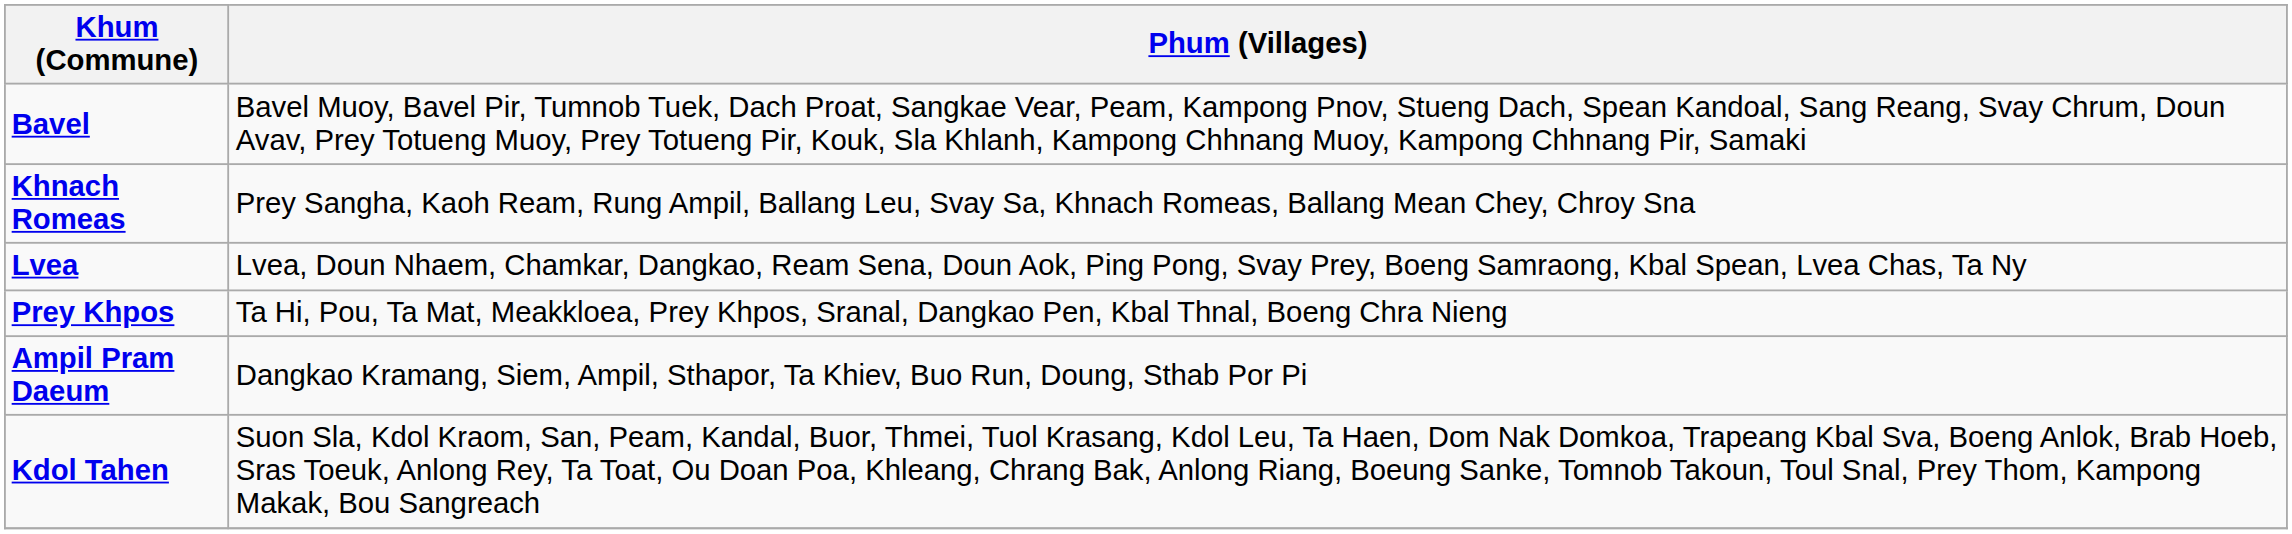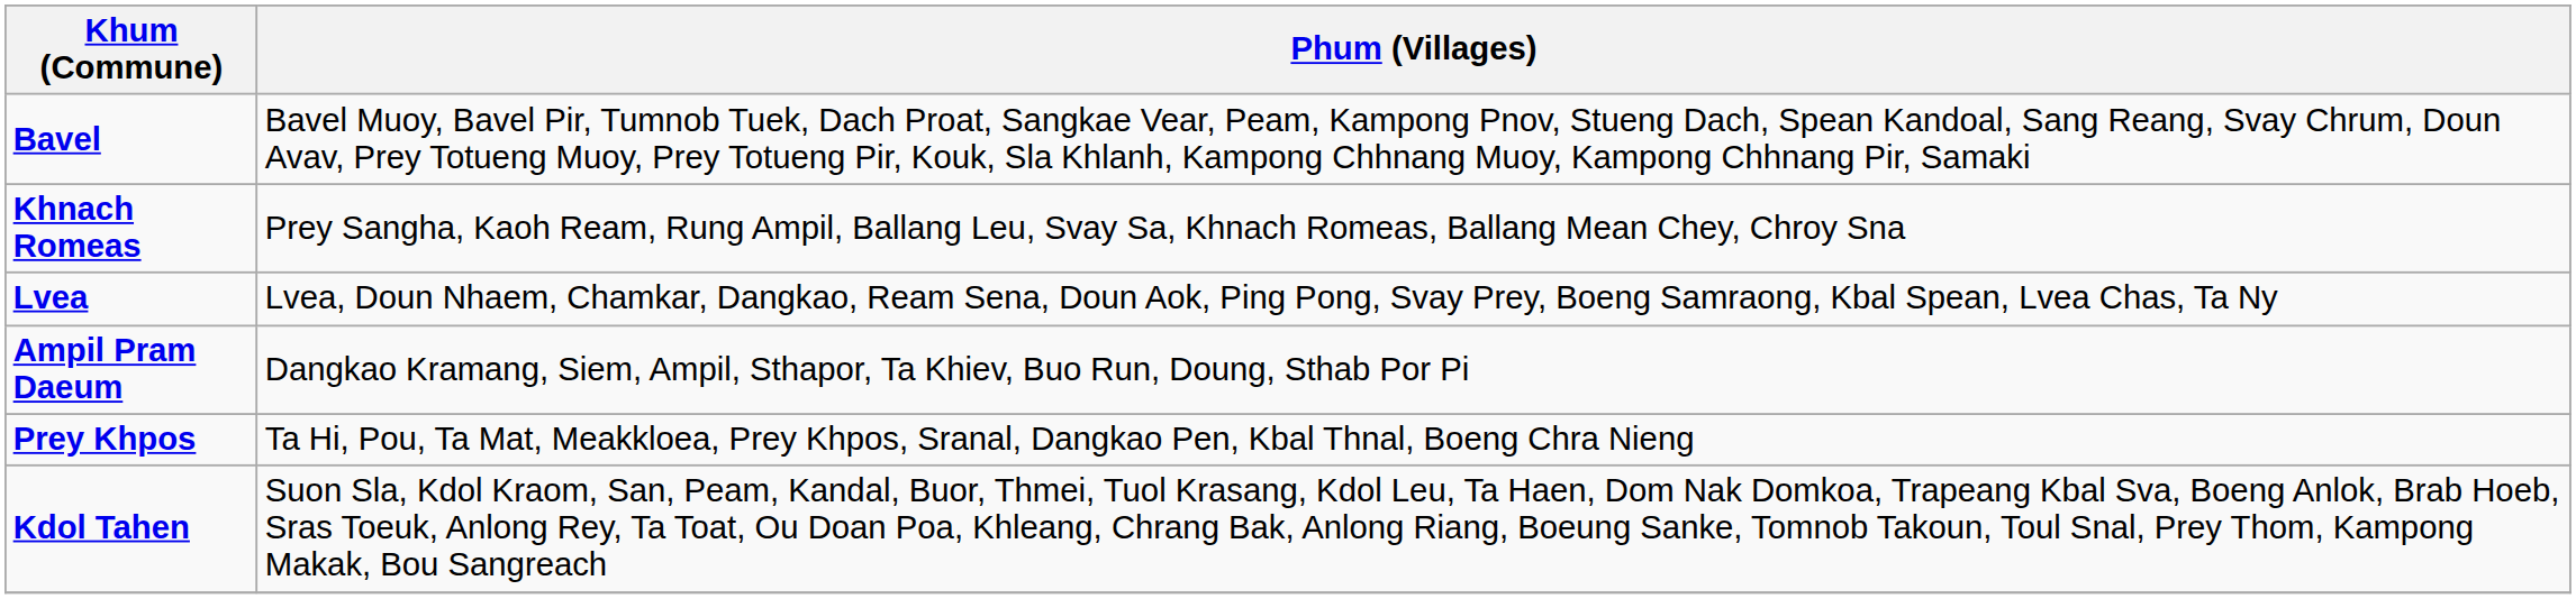rows swapped: Prey Khpos <-> Ampil Pram Daeum
